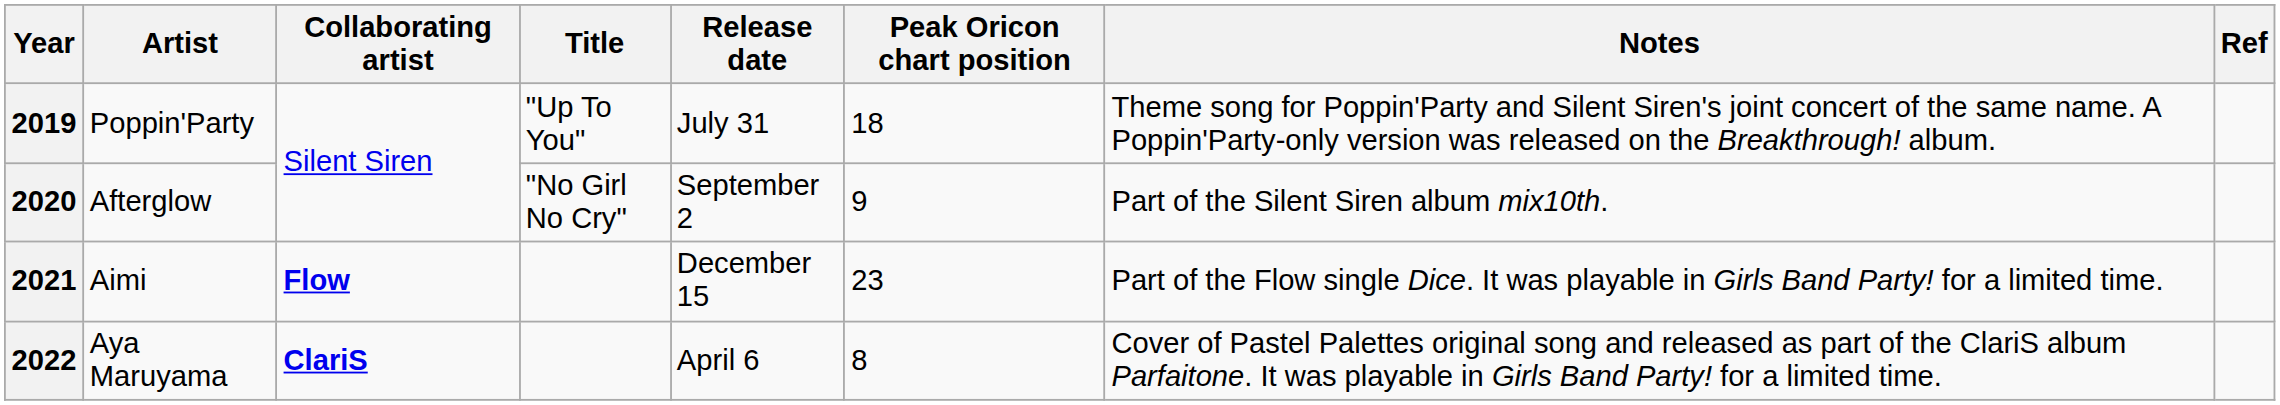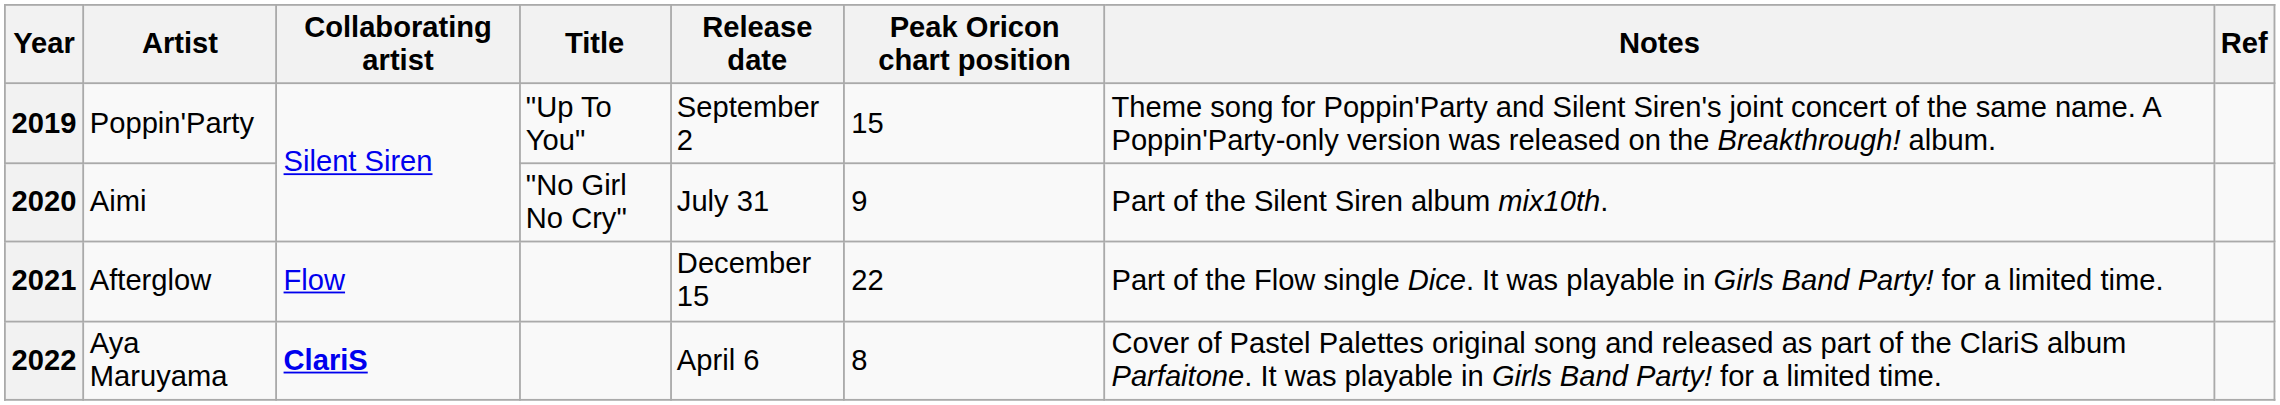2019 | Release date: July 31 -> September 2
2019 | Peak Oricon chart position: 18 -> 15
2020 | Artist: Afterglow -> Aimi
2020 | Release date: September 2 -> July 31
2021 | Artist: Aimi -> Afterglow
2021 | Collaborating artist: bold -> normal
2021 | Peak Oricon chart position: 23 -> 22
